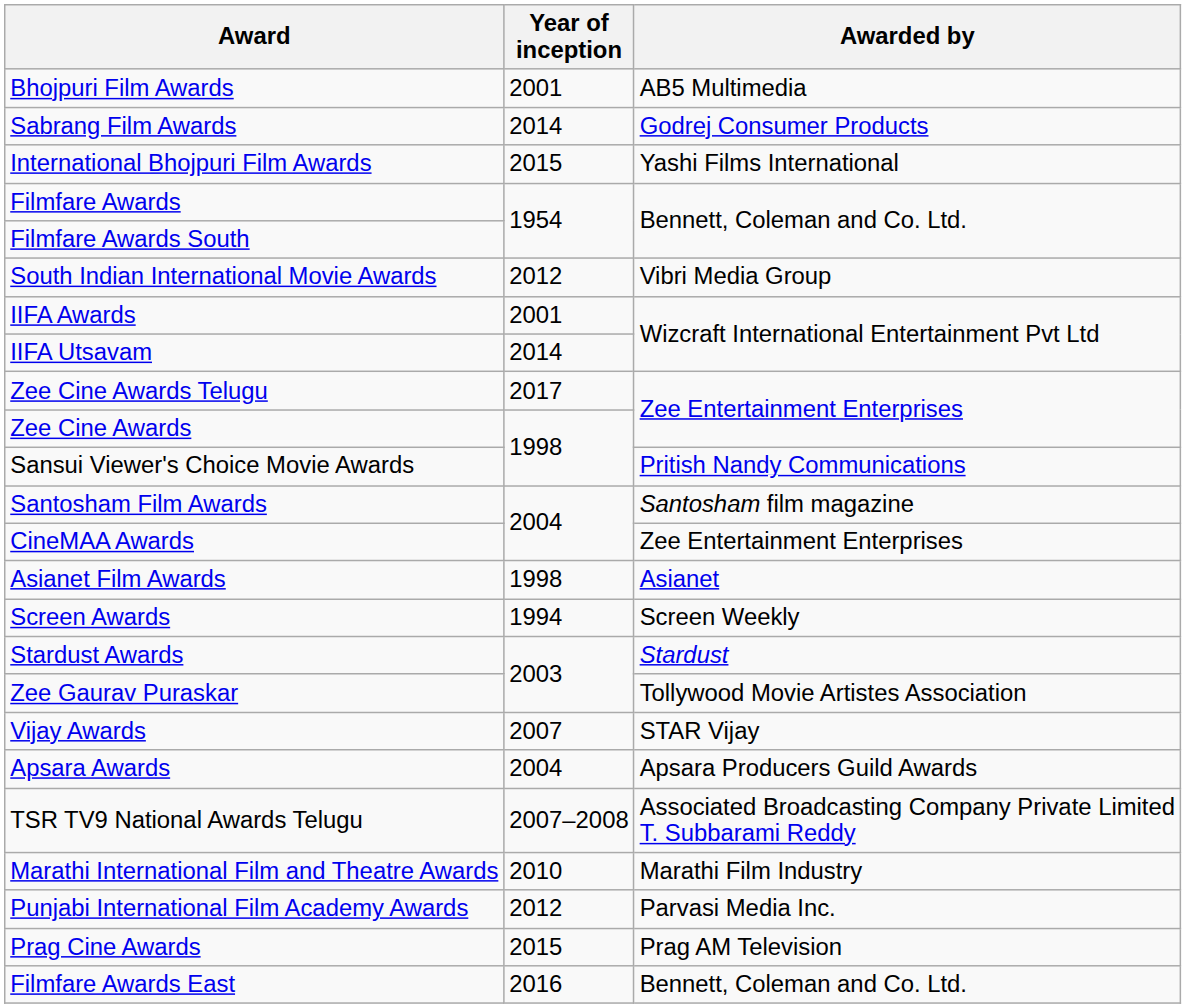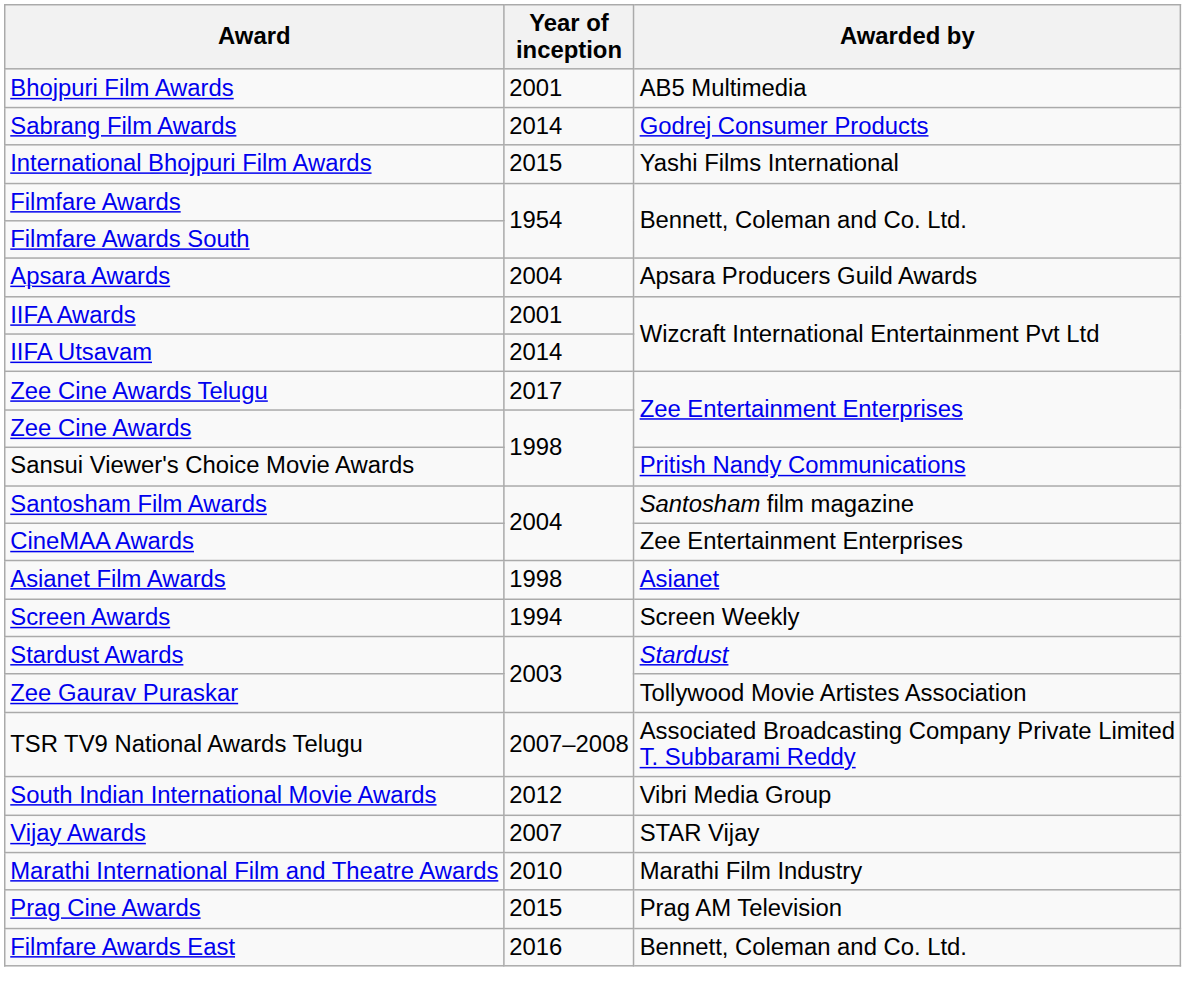rows swapped: South Indian International Movie Awards <-> Apsara Awards
rows swapped: TSR TV9 National Awards Telugu <-> Vijay Awards
- row: Punjabi International Film Academy Awards | 2012 | Parvasi Media Inc.
